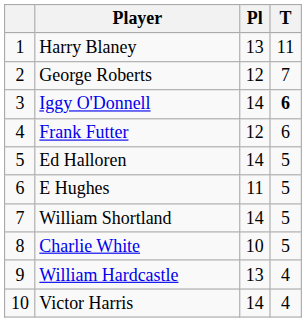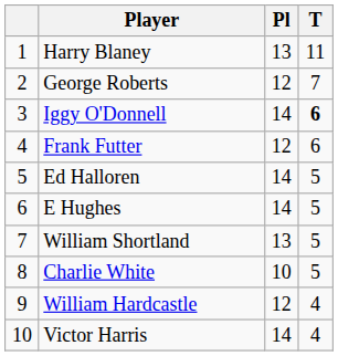E Hughes | Pl: 11 -> 14
William Shortland | Pl: 14 -> 13
William Hardcastle | Pl: 13 -> 12
